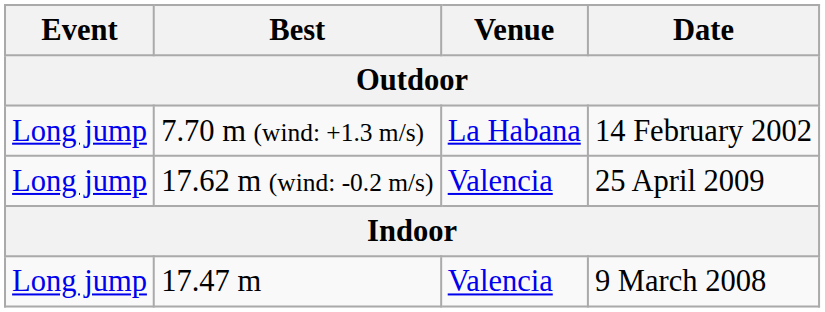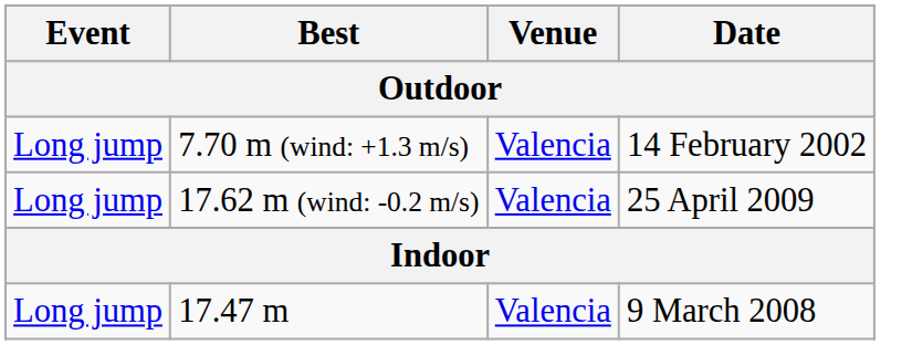7.70 m (wind: +1.3 m/s) | Venue: La Habana -> Valencia
